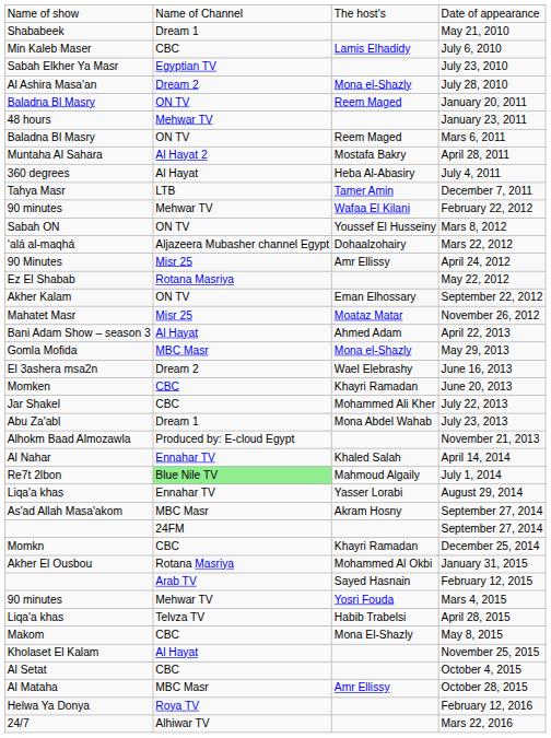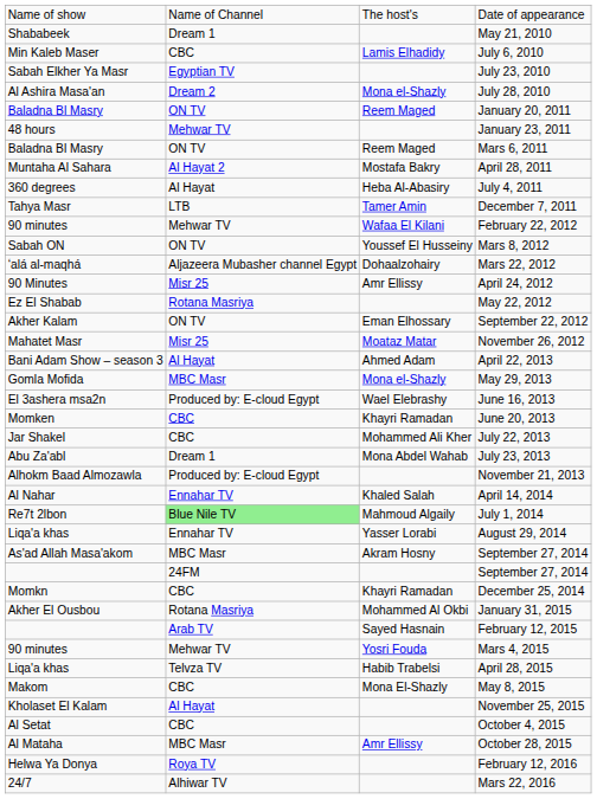June 16, 2013 | column 2: Dream 2 -> Produced by: E-cloud Egypt
